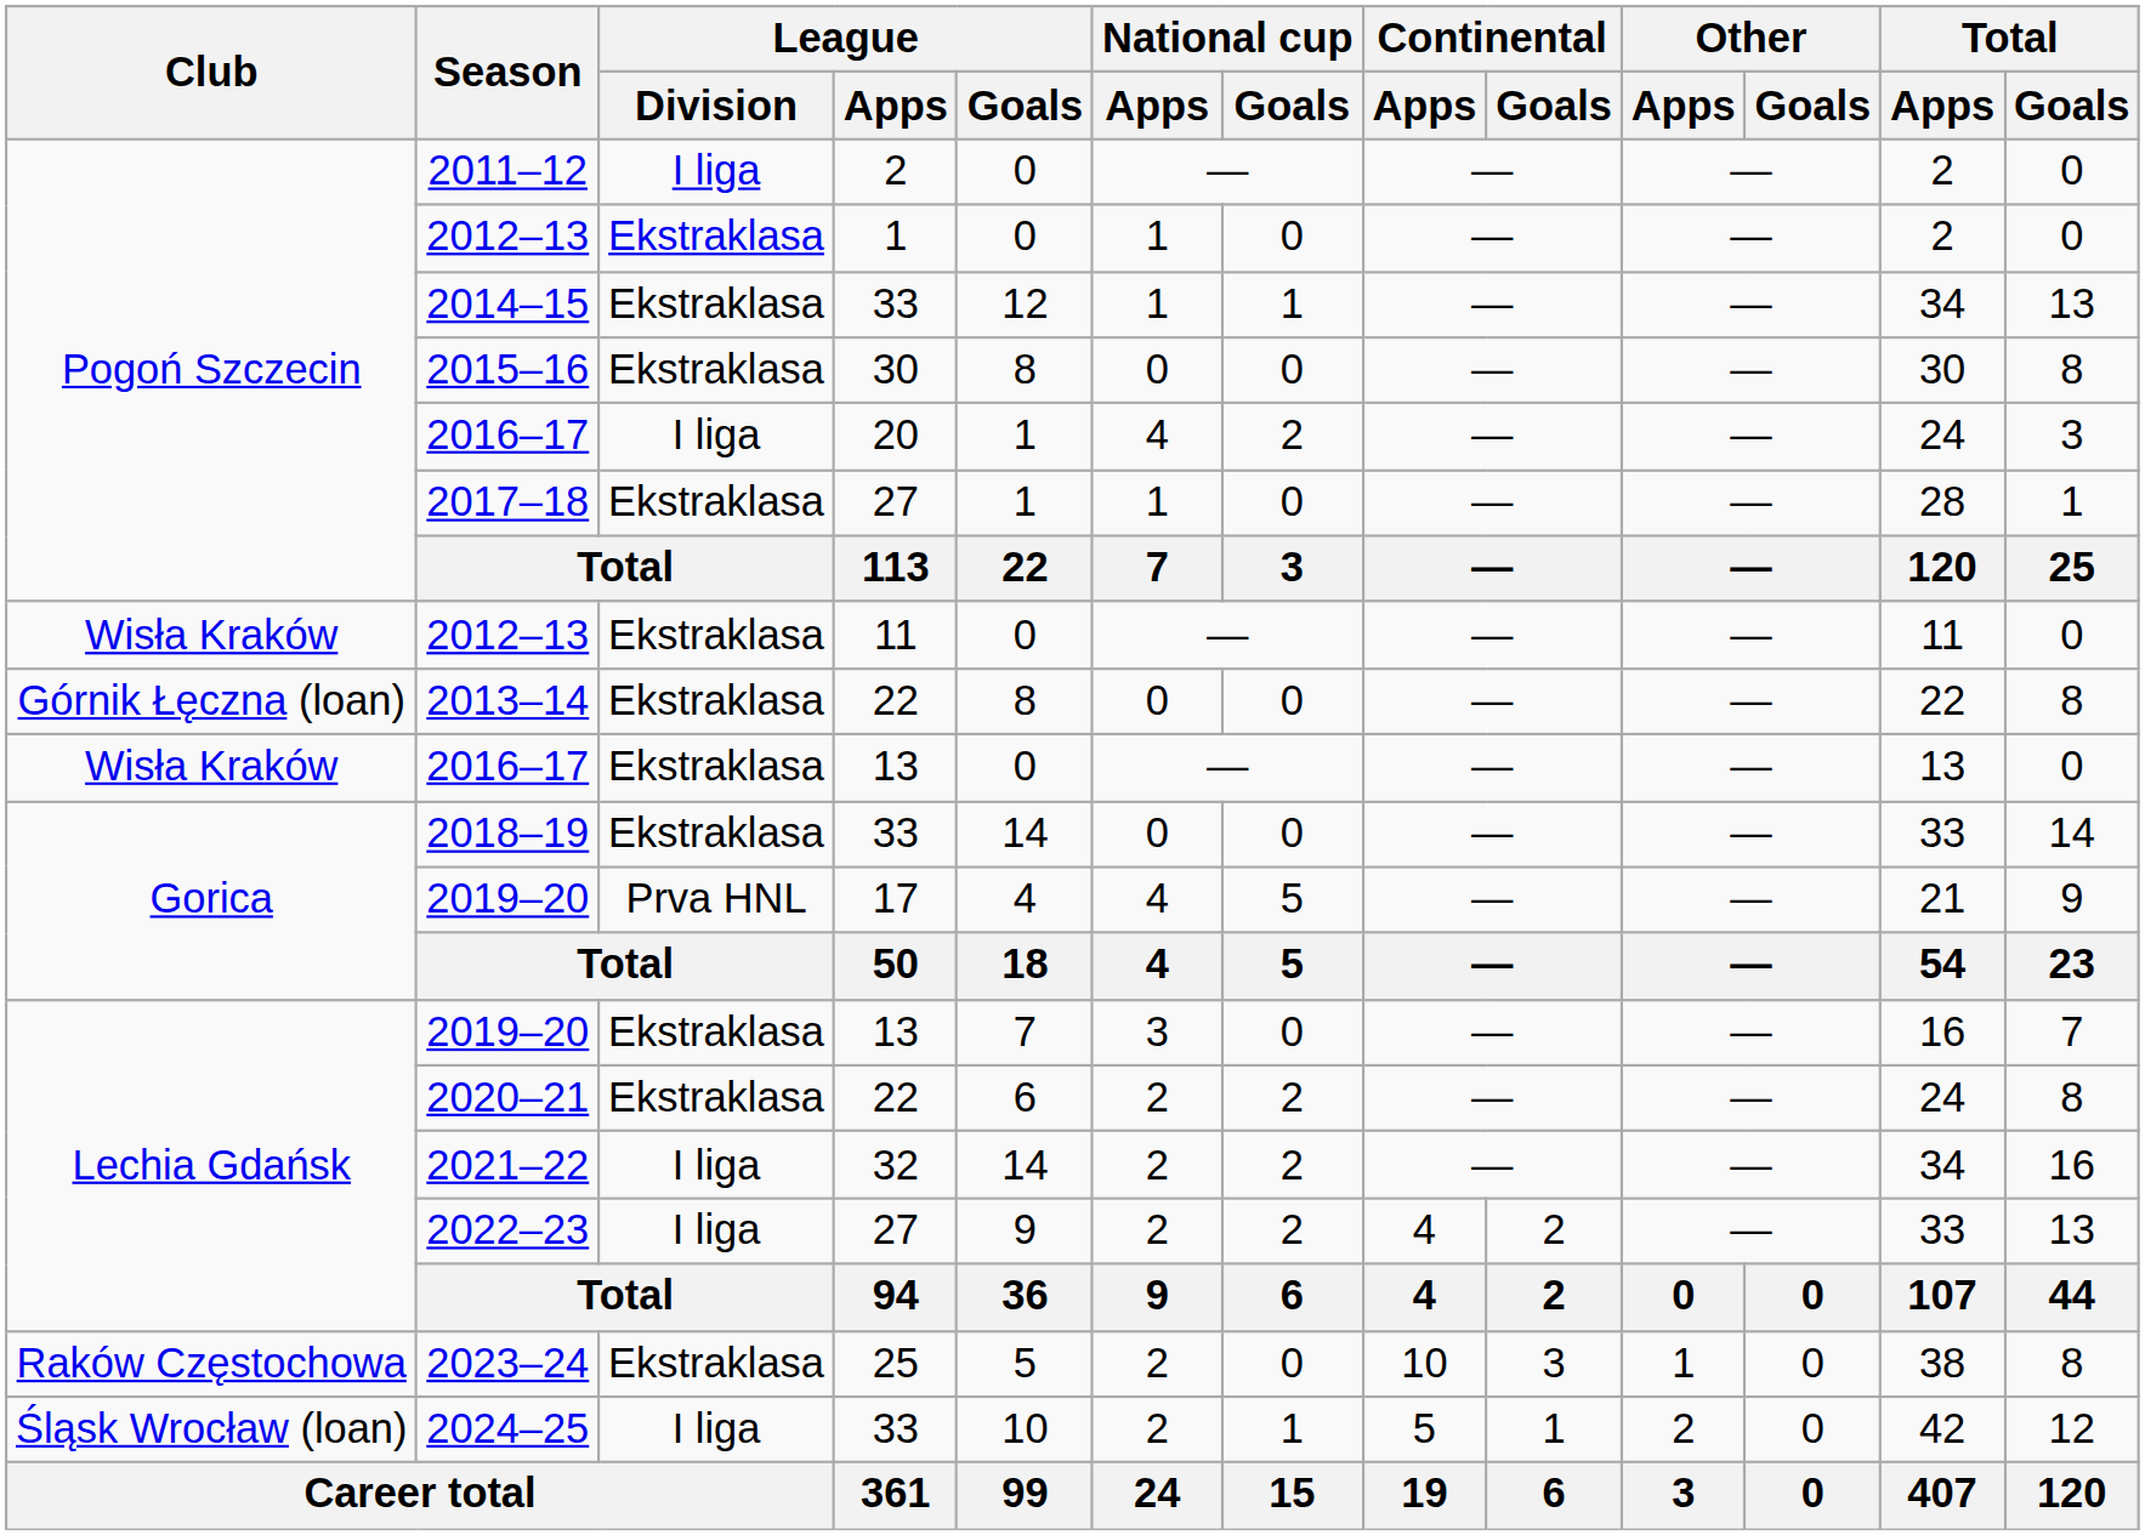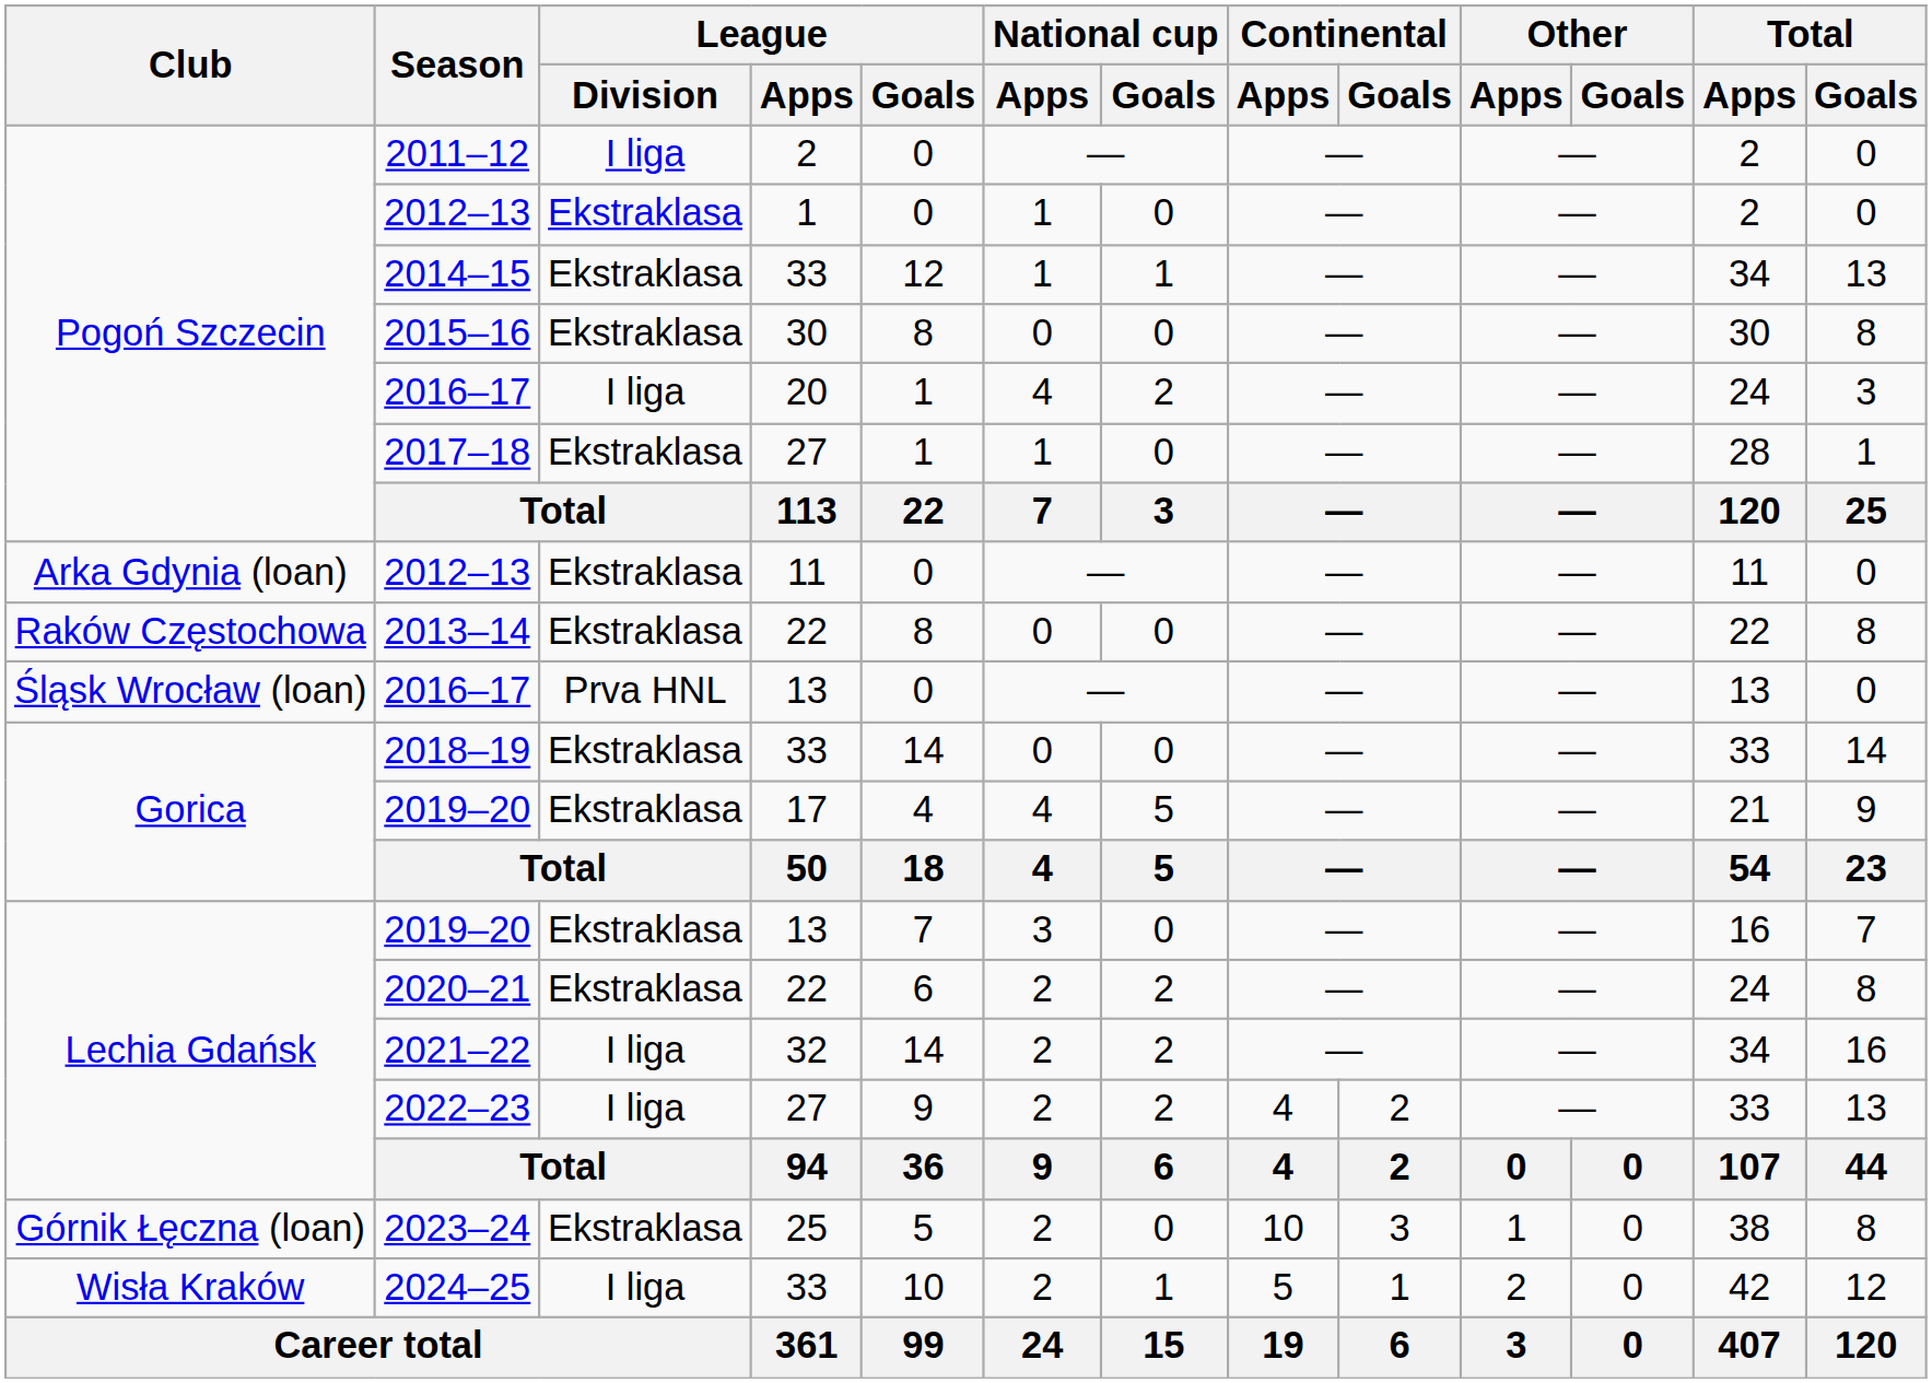2012–13 / 11 | Club: Wisła Kraków -> Arka Gdynia (loan)
2013–14 | Club: Górnik Łęczna (loan) -> Raków Częstochowa
2016–17 / 13 | Club: Wisła Kraków -> Śląsk Wrocław (loan)
2016–17 / 13 | League / Division: Ekstraklasa -> Prva HNL
2019–20 / 17 | League / Division: Prva HNL -> Ekstraklasa
2023–24 | Club: Raków Częstochowa -> Górnik Łęczna (loan)
2024–25 | Club: Śląsk Wrocław (loan) -> Wisła Kraków
